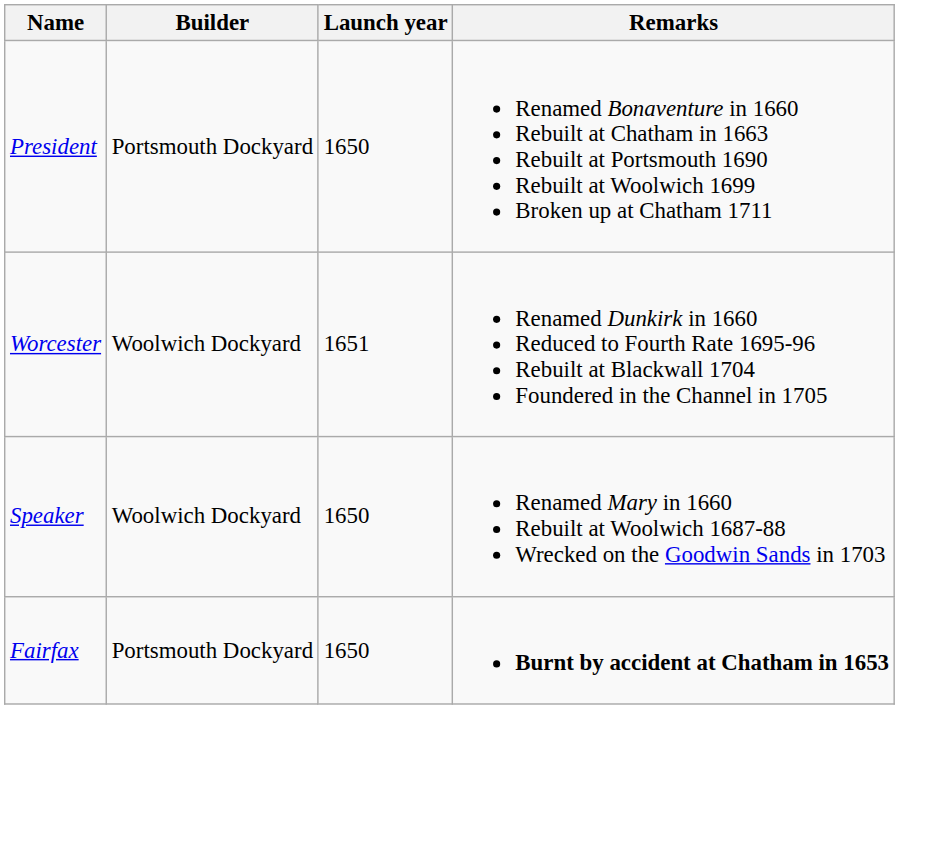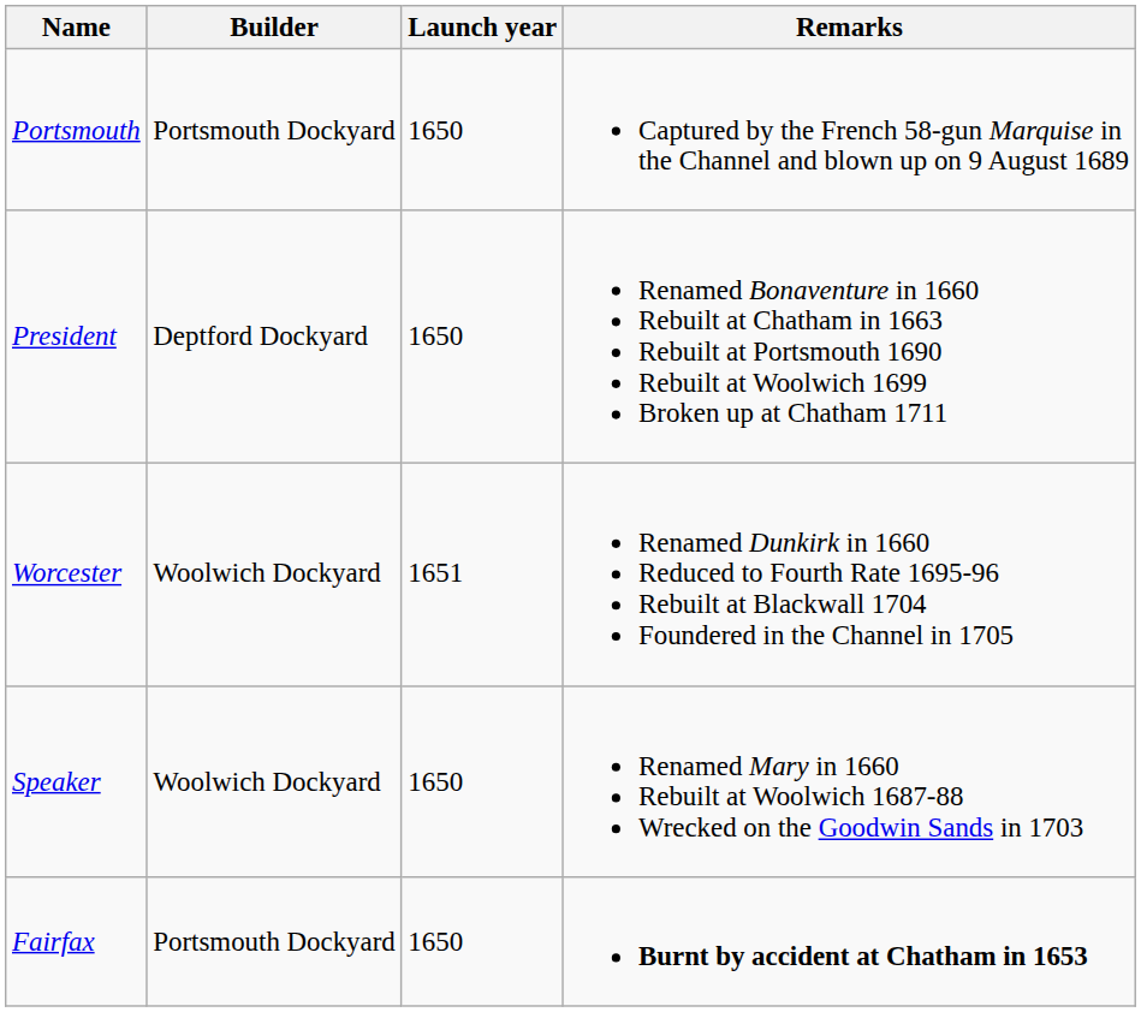+ row: Portsmouth | Portsmouth Dockyard | 1650 | Captured by the French 58-gun Marquise in the Channel and blown up on 9 August 1689
President | Builder: Portsmouth Dockyard -> Deptford Dockyard
